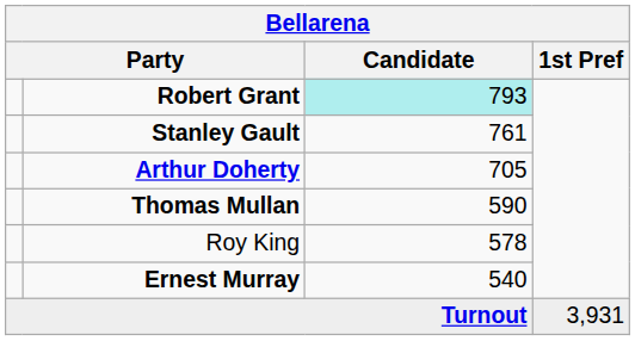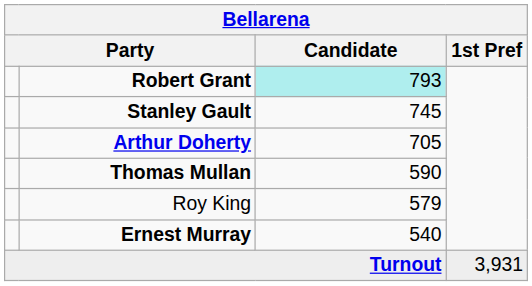Stanley Gault | Candidate: 761 -> 745
Roy King | Candidate: 578 -> 579
